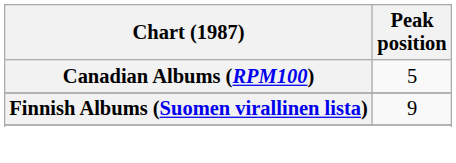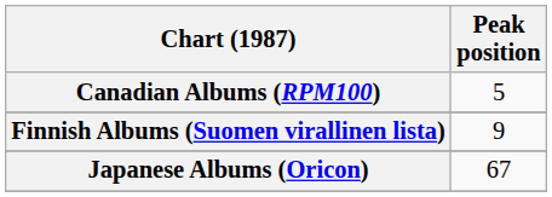+ row: Japanese Albums (Oricon) | 67
